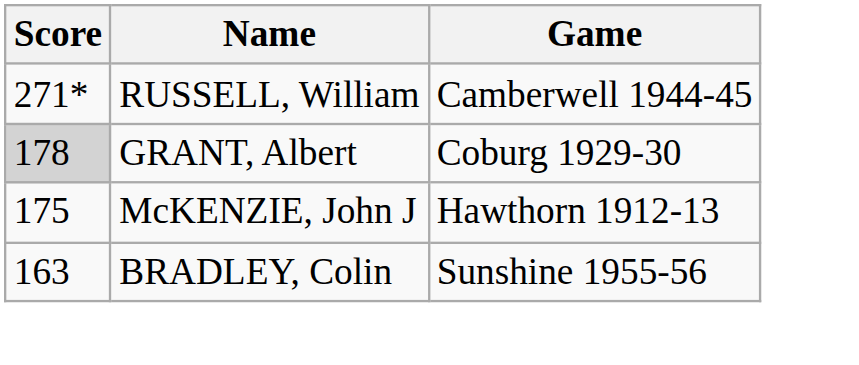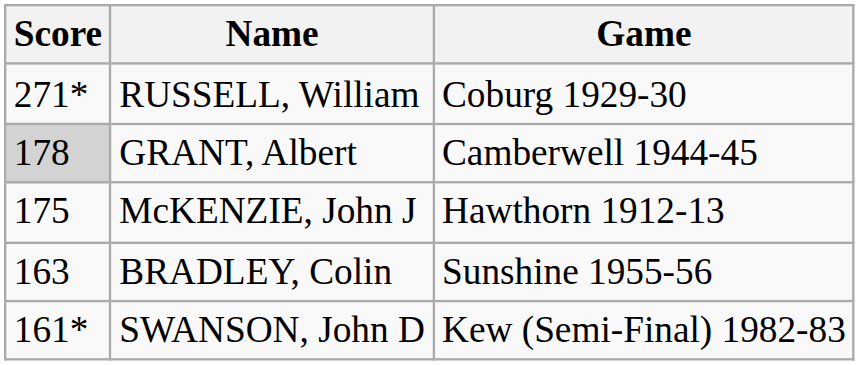RUSSELL, William | Game: Camberwell 1944-45 -> Coburg 1929-30
GRANT, Albert | Game: Coburg 1929-30 -> Camberwell 1944-45
+ row: 161* | SWANSON, John D | Kew (Semi-Final) 1982-83
